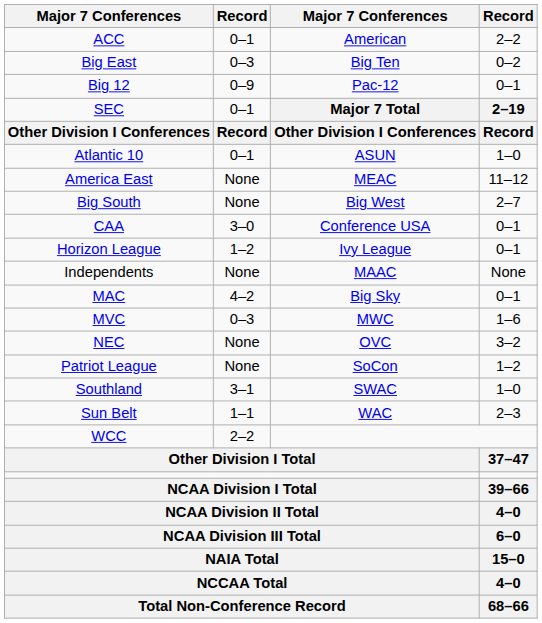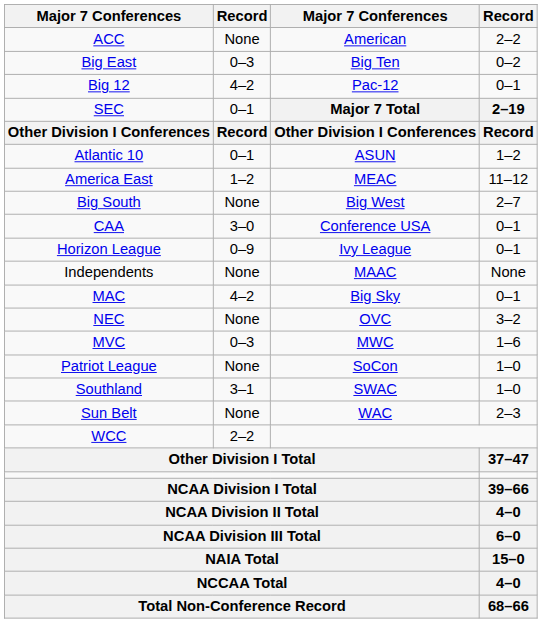ACC | column 2: 0–1 -> None
Big 12 | column 2: 0–9 -> 4–2
Atlantic 10 | column 4: 1–0 -> 1–2
America East | column 2: None -> 1–2
Horizon League | column 2: 1–2 -> 0–9
rows swapped: MVC <-> NEC
Patriot League | column 4: 1–2 -> 1–0
Sun Belt | column 2: 1–1 -> None
